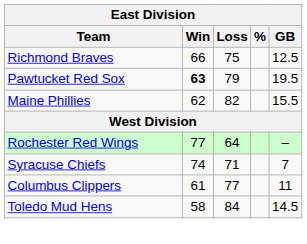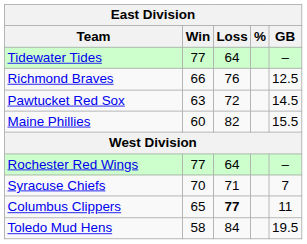+ row: Tidewater Tides | 77 | 64 | –
Richmond Braves | Loss: 75 -> 76
Pawtucket Red Sox | Win: bold -> normal
Pawtucket Red Sox | Loss: 79 -> 72
Pawtucket Red Sox | GB: 19.5 -> 14.5
Maine Phillies | Win: 62 -> 60
Syracuse Chiefs | Win: 74 -> 70
Columbus Clippers | Win: 61 -> 65
Columbus Clippers | Loss: normal -> bold
Toledo Mud Hens | GB: 14.5 -> 19.5
